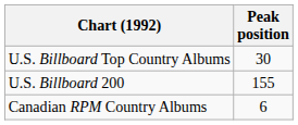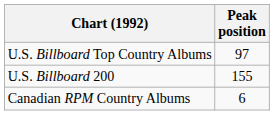U.S. Billboard Top Country Albums | Peak position: 30 -> 97
